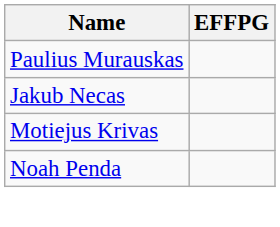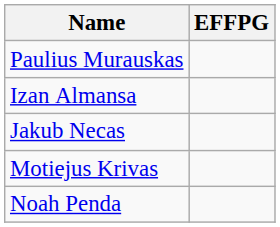+ row: Izan Almansa
